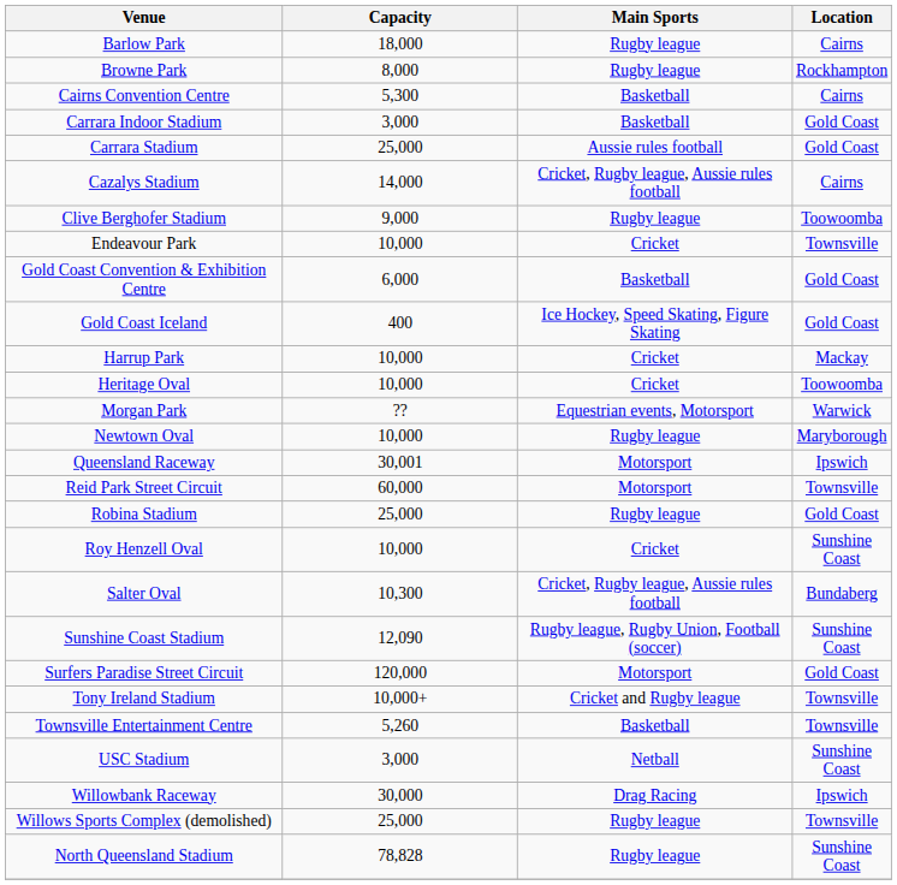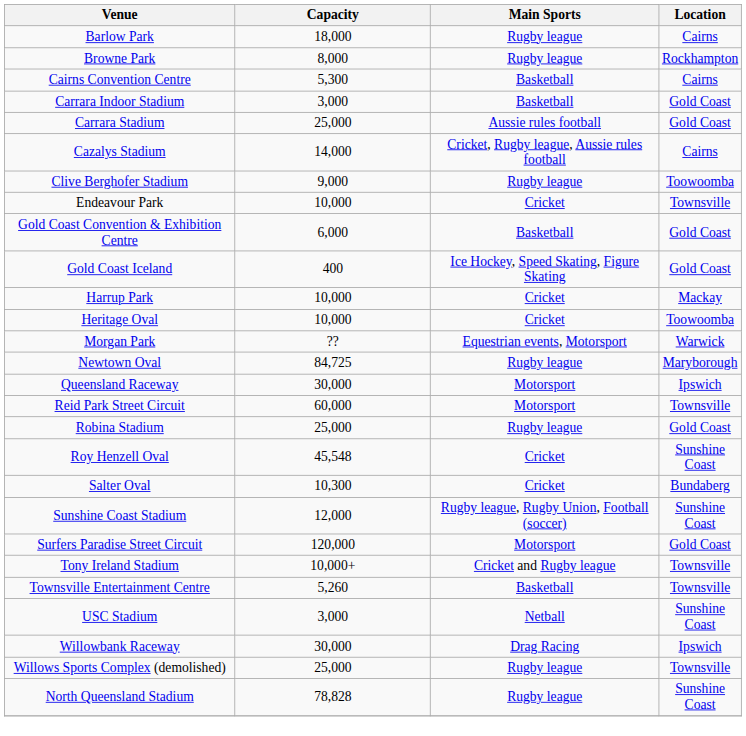Newtown Oval | Capacity: 10,000 -> 84,725
Queensland Raceway | Capacity: 30,001 -> 30,000
Roy Henzell Oval | Capacity: 10,000 -> 45,548
Salter Oval | Main Sports: Cricket, Rugby league, Aussie rules football -> Cricket
Sunshine Coast Stadium | Capacity: 12,090 -> 12,000
